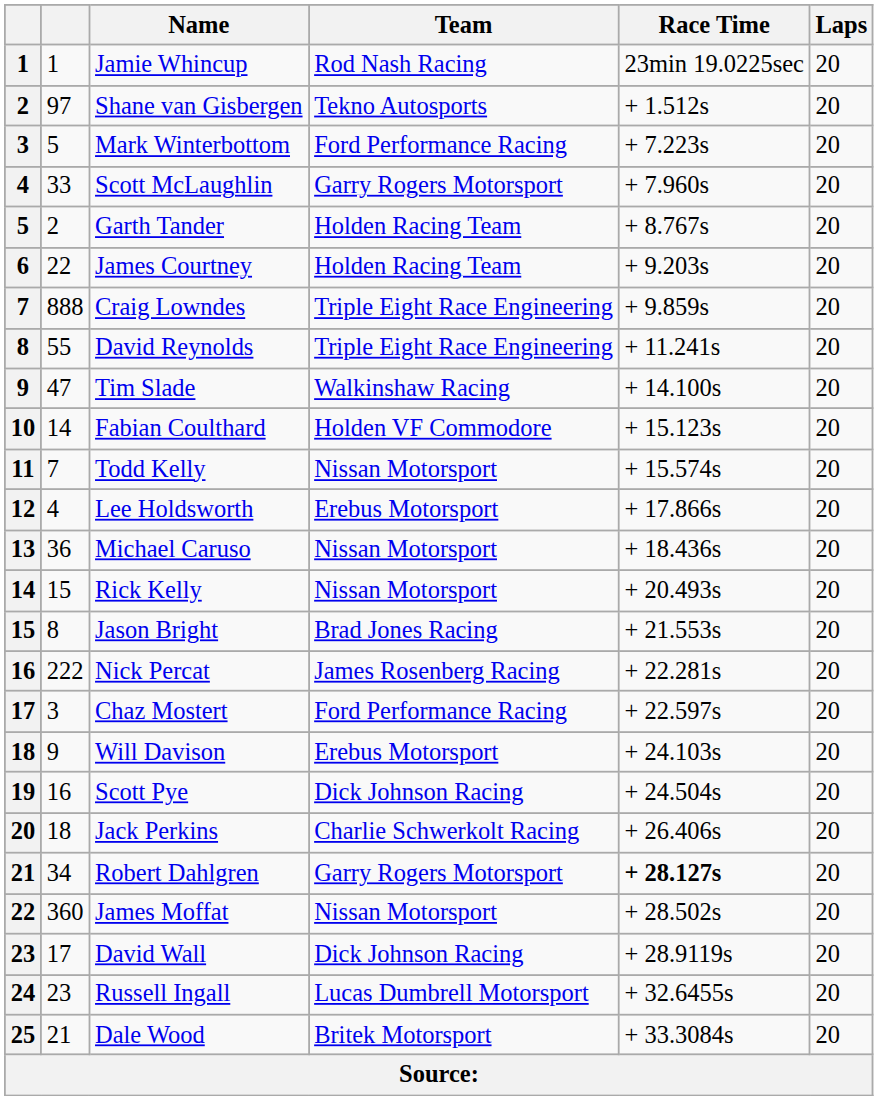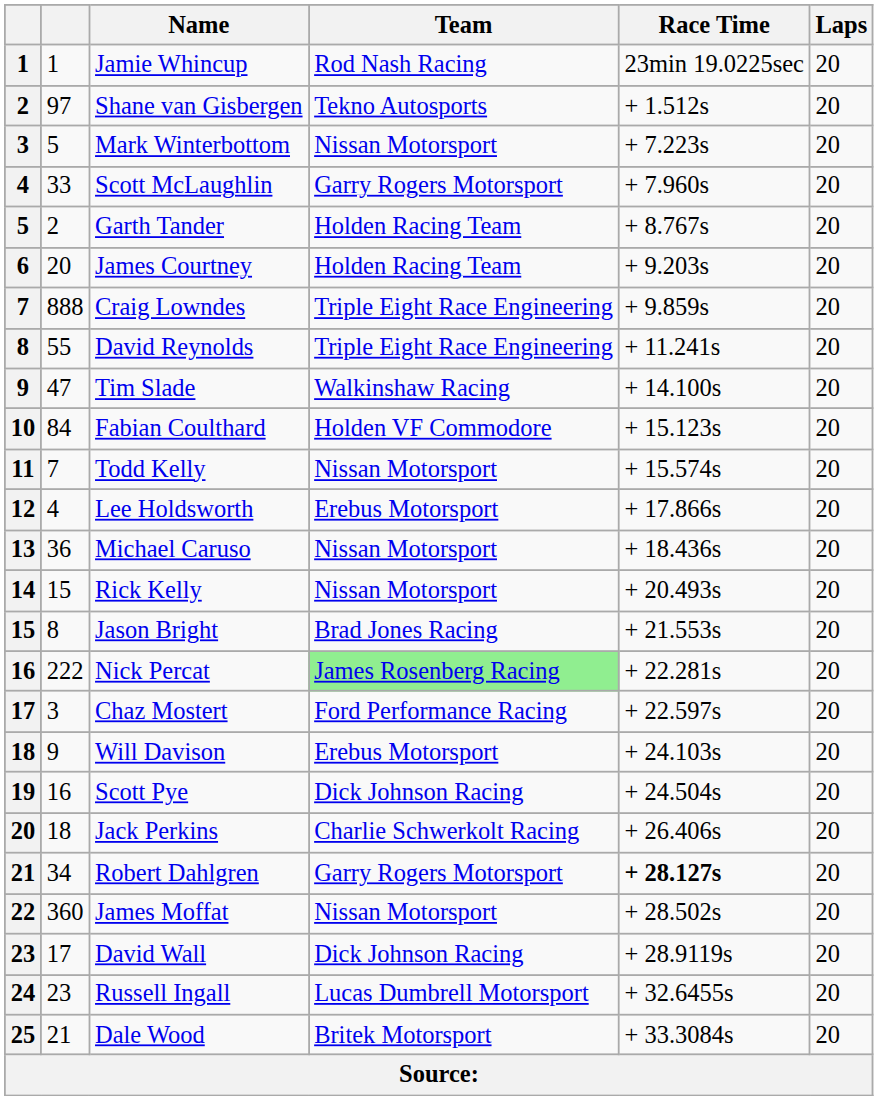Mark Winterbottom | Team: Ford Performance Racing -> Nissan Motorsport
James Courtney | column 2: 22 -> 20
Fabian Coulthard | column 2: 14 -> 84
Nick Percat | Team: no background -> lightgreen background
